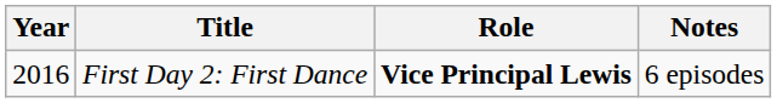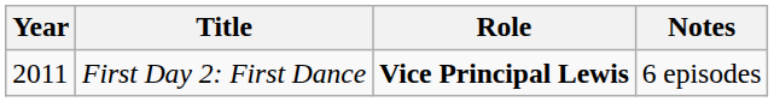First Day 2: First Dance | Year: 2016 -> 2011
